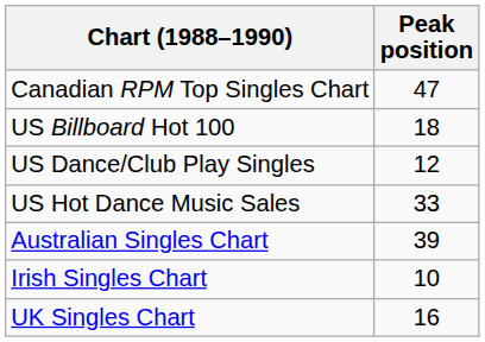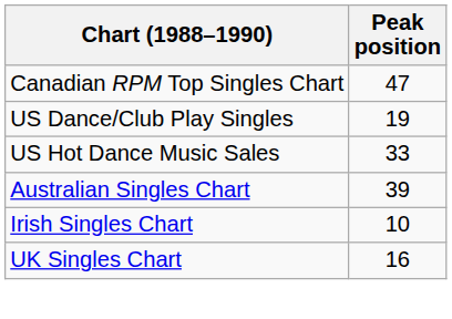- row: US Billboard Hot 100 | 18
US Dance/Club Play Singles | Peak position: 12 -> 19
